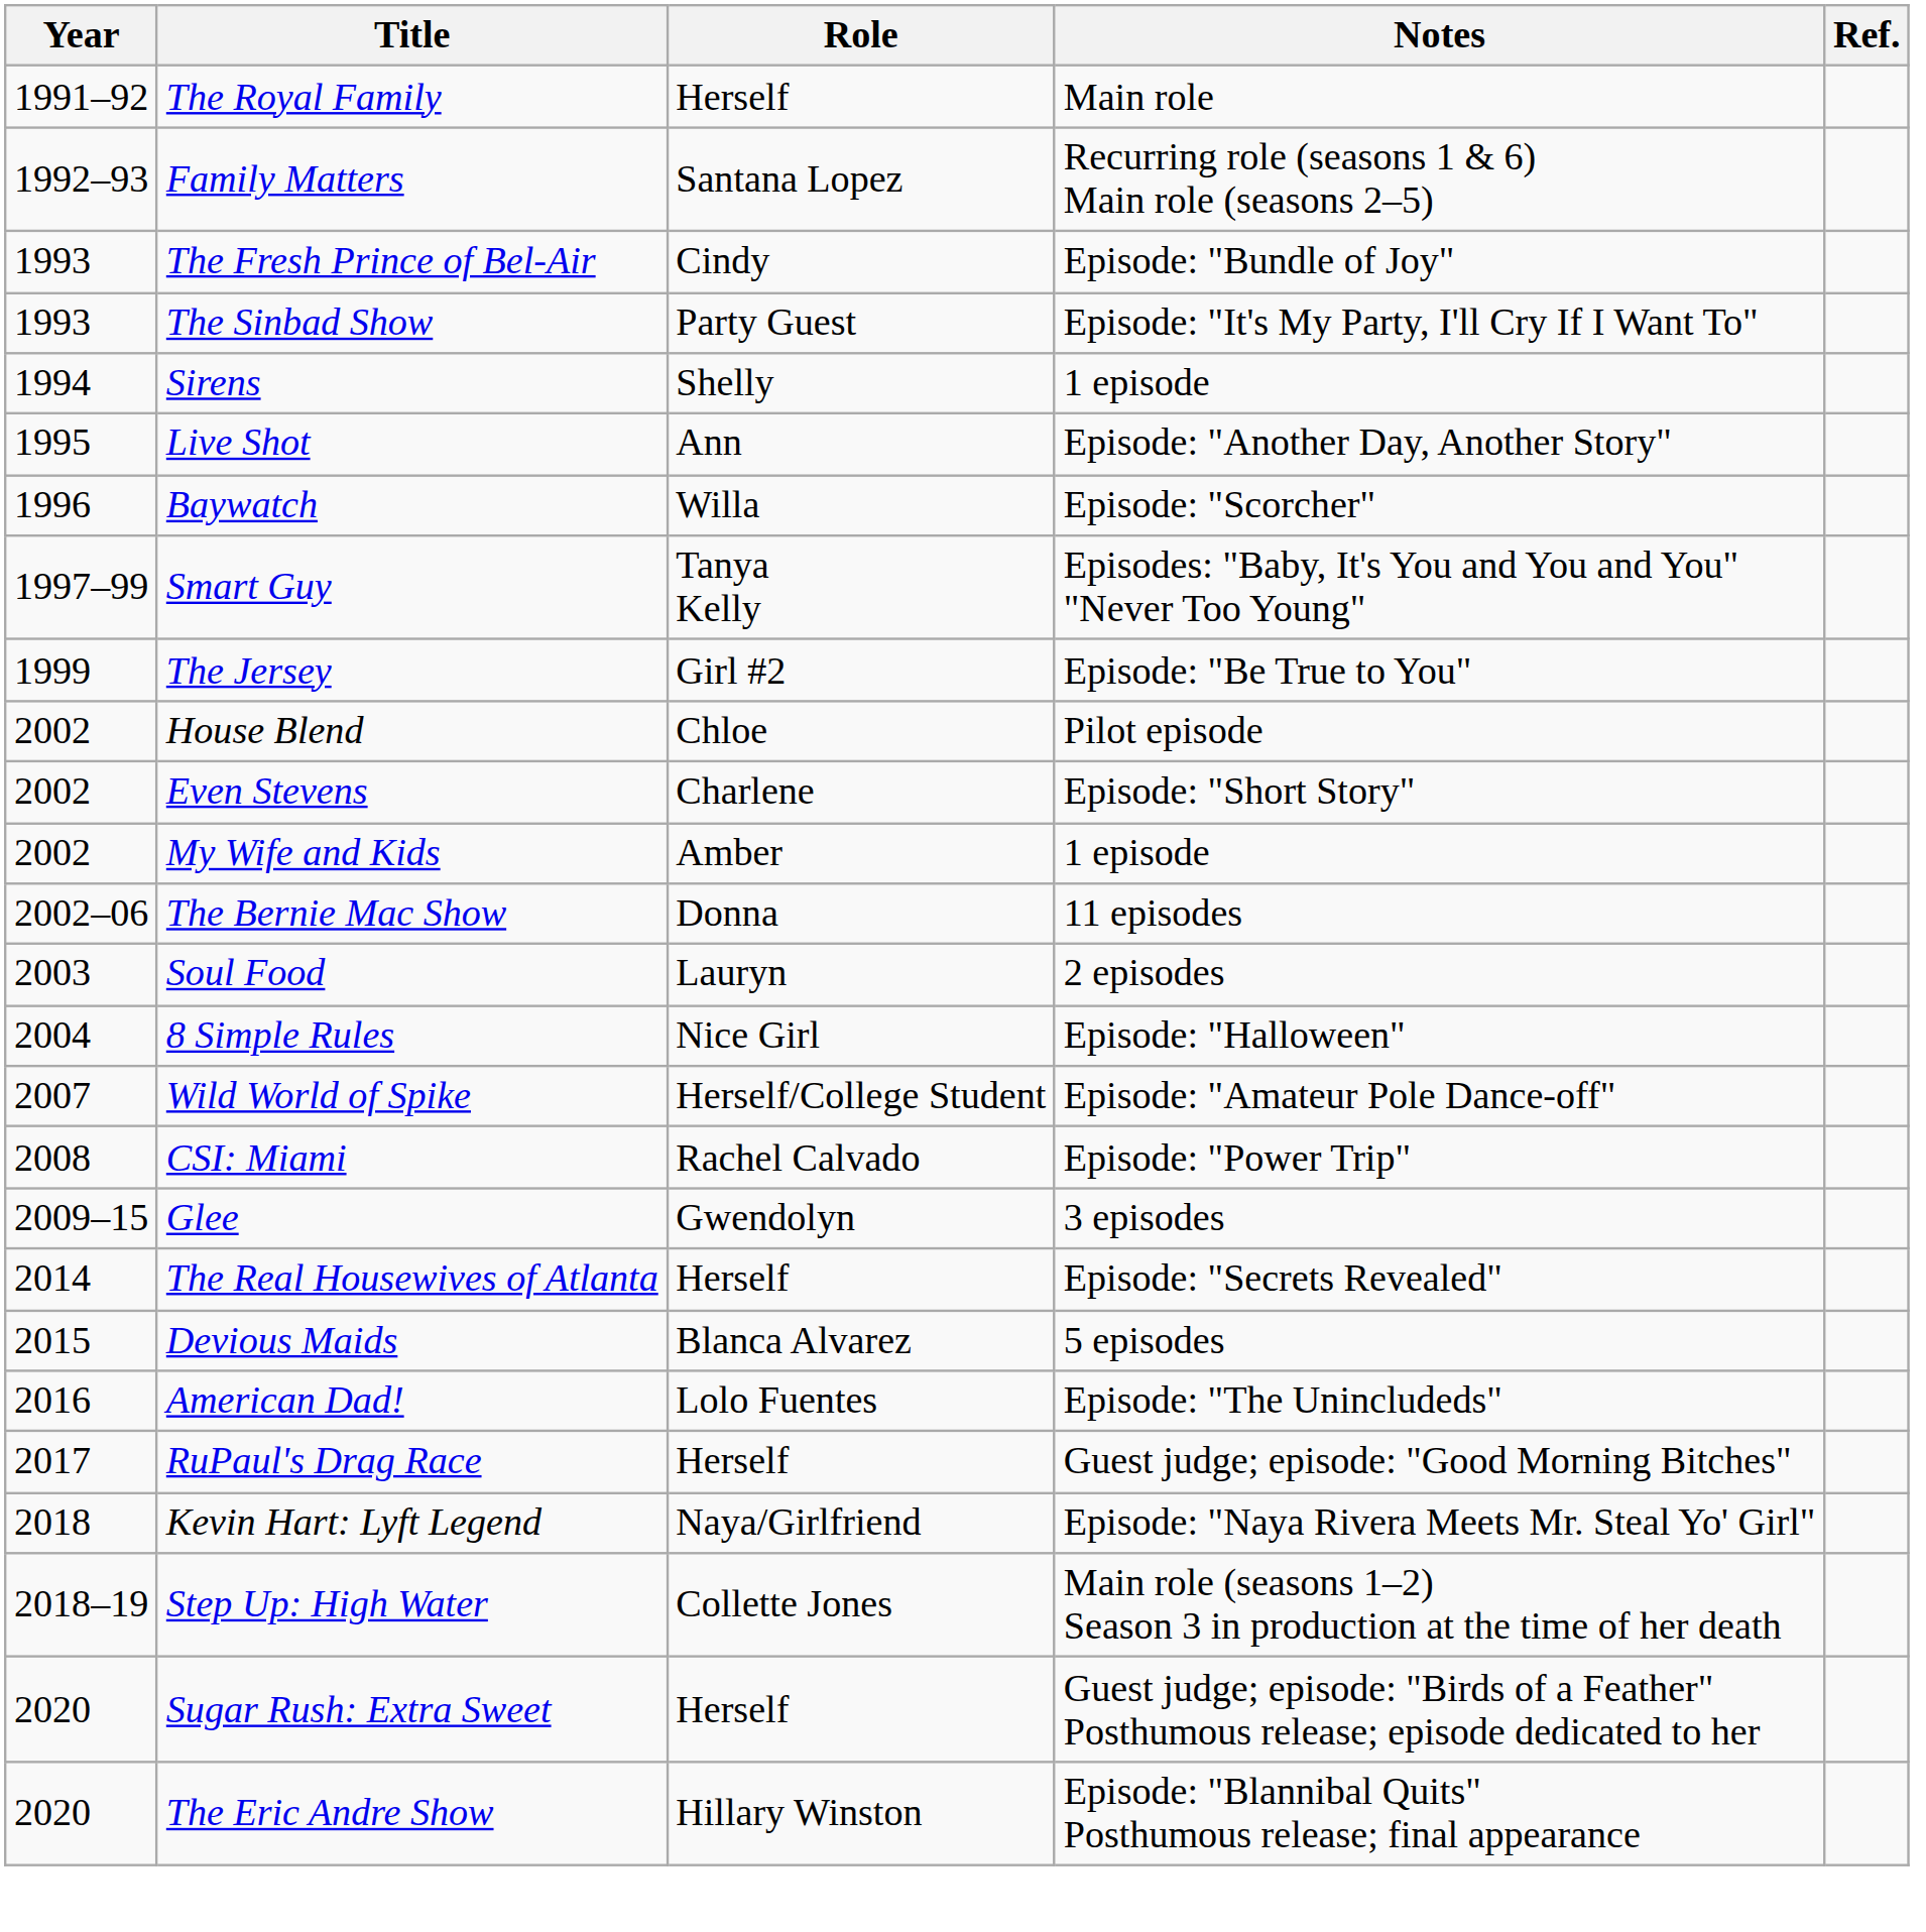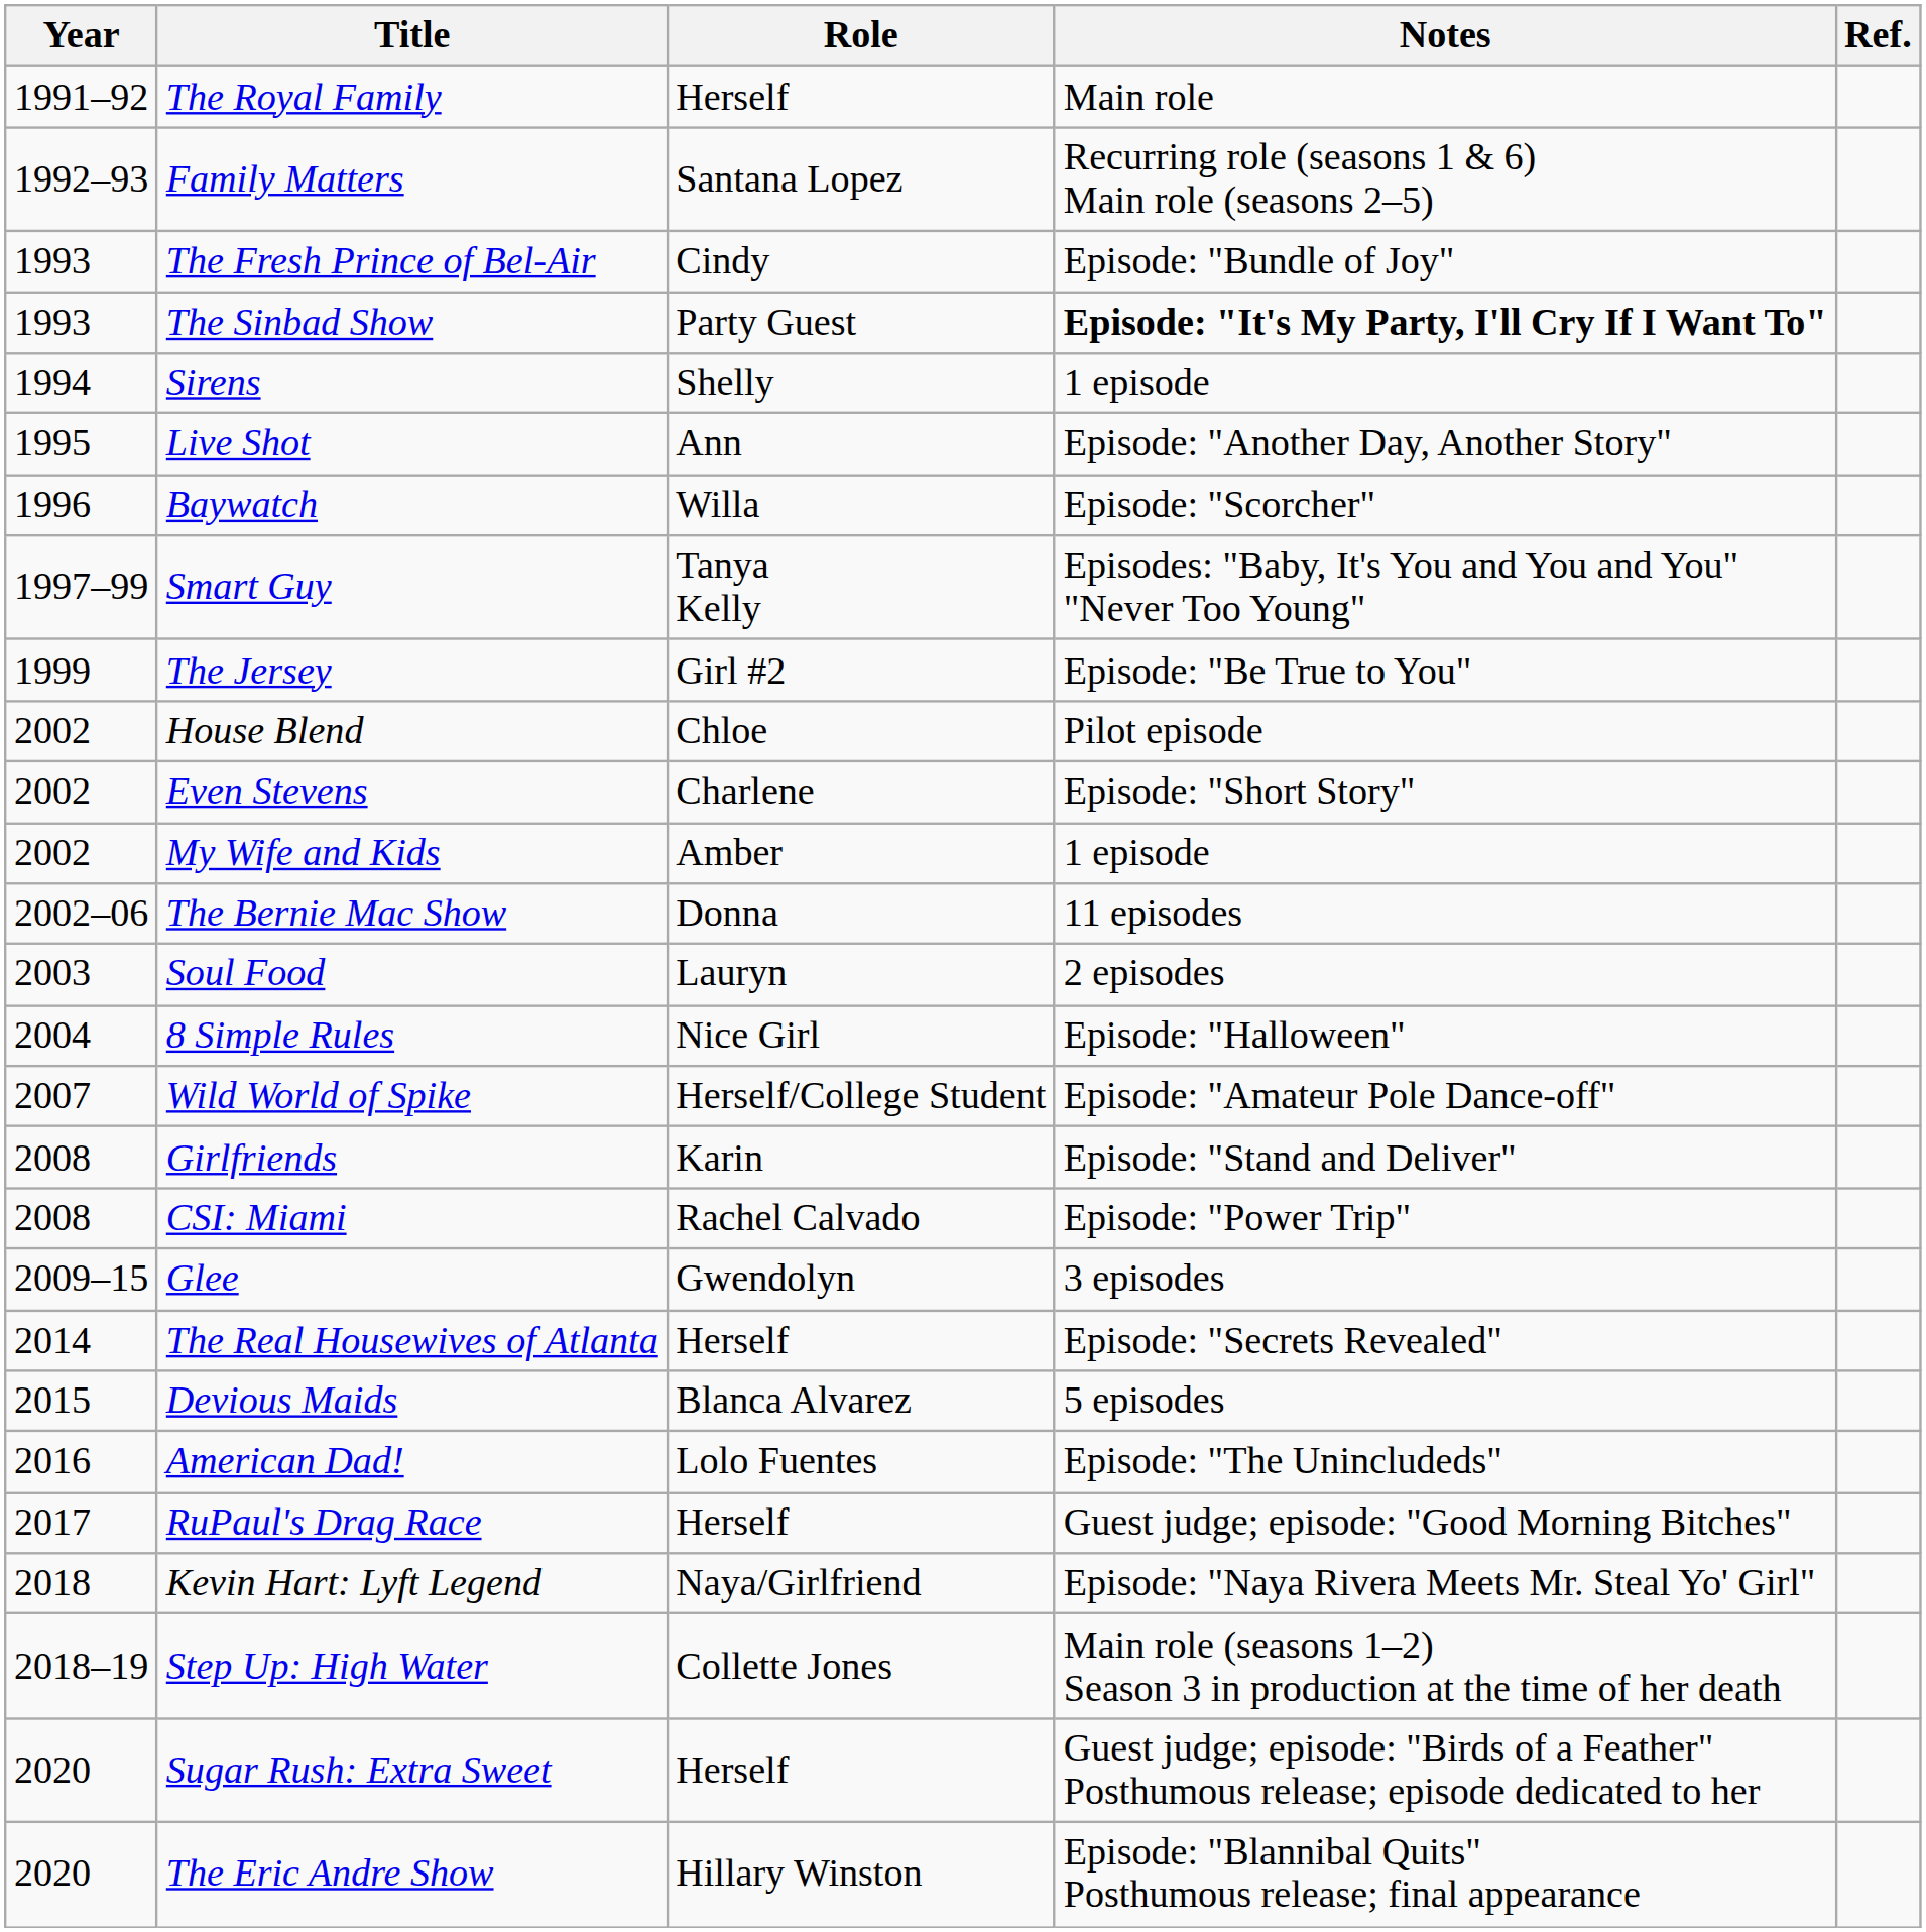The Sinbad Show | Notes: normal -> bold
+ row: 2008 | Girlfriends | Karin | Episode: "Stand and Deliver"
